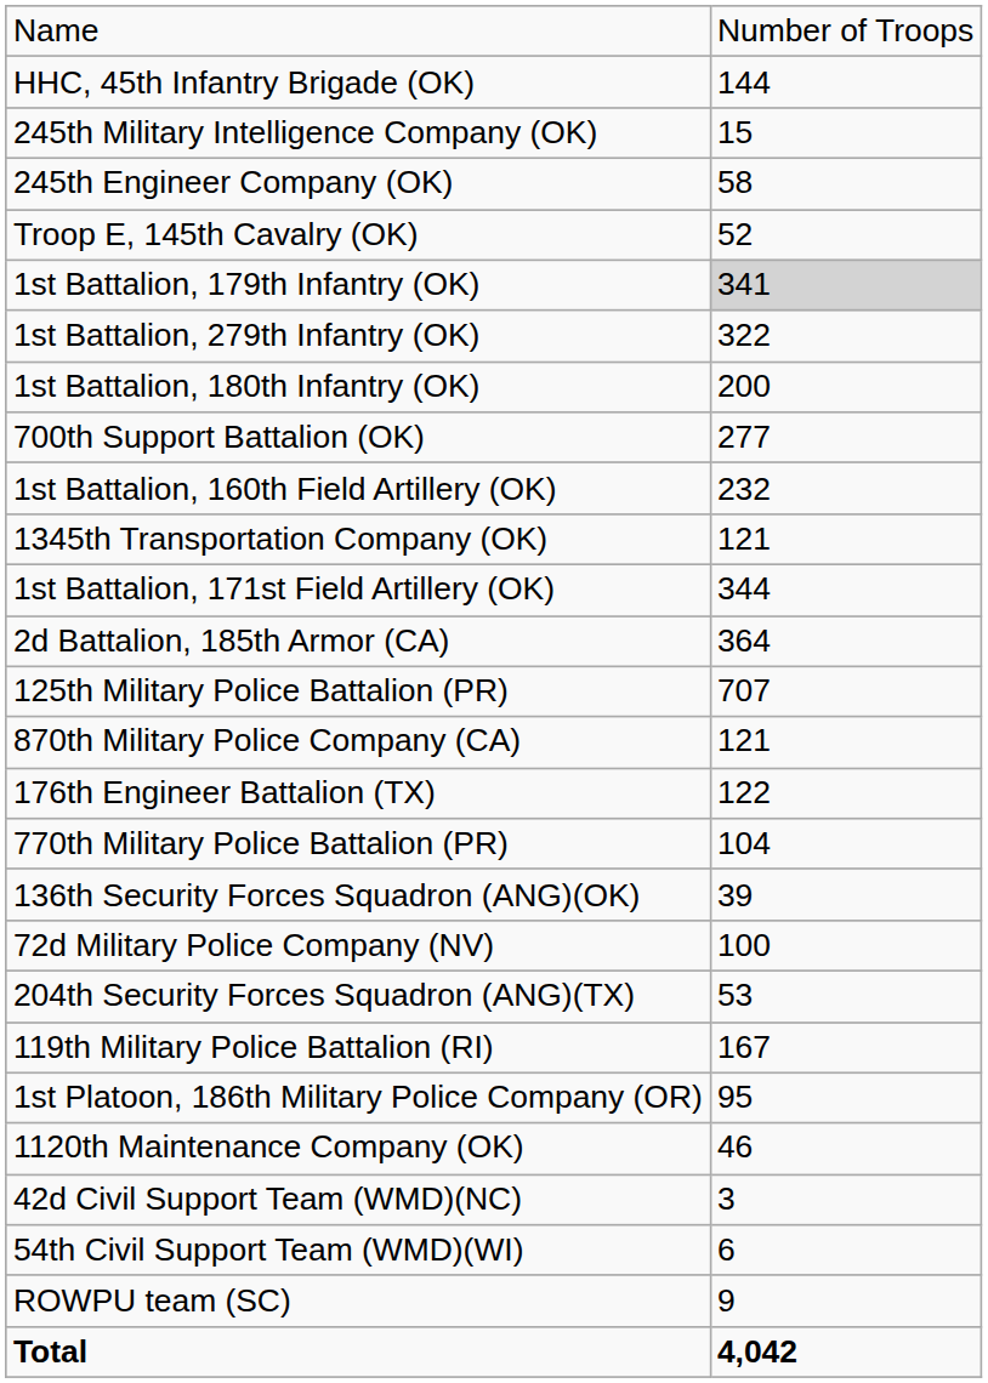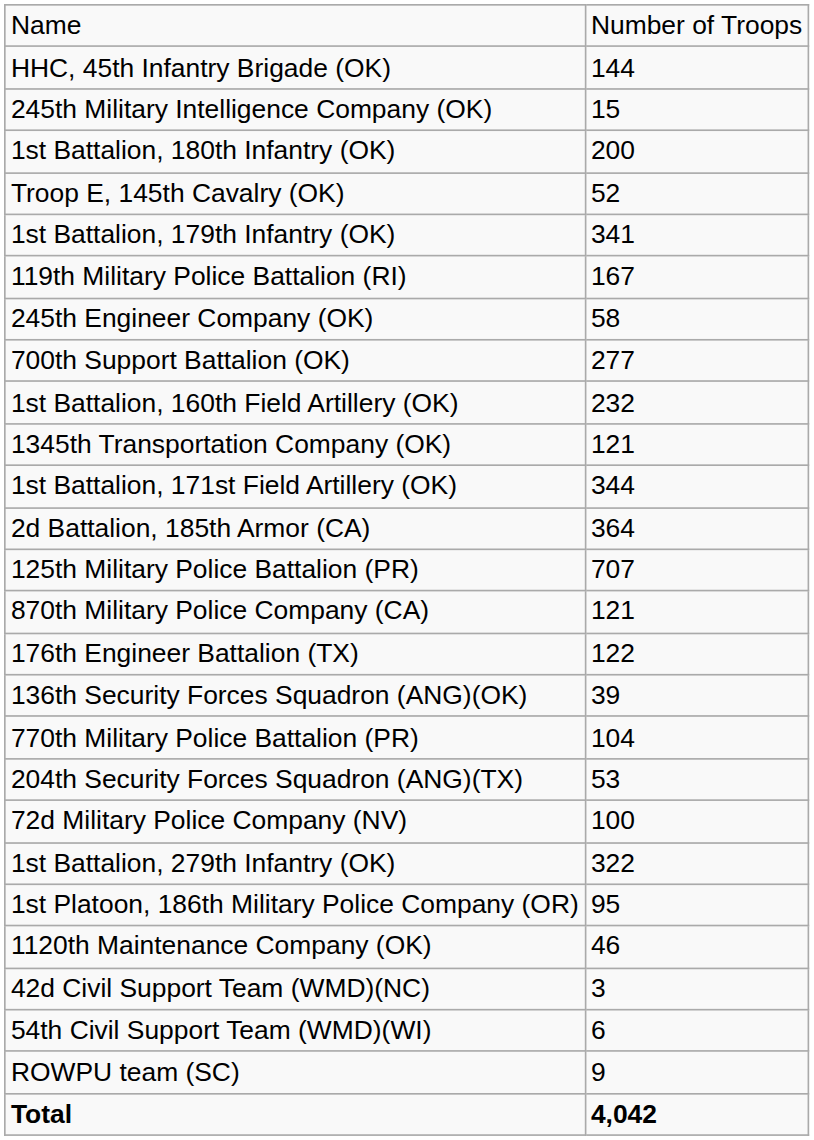rows swapped: 245th Engineer Company (OK) <-> 1st Battalion, 180th Infantry (OK)
1st Battalion, 179th Infantry (OK) | column 2: lightgrey background -> no background
rows swapped: 1st Battalion, 279th Infantry (OK) <-> 119th Military Police Battalion (RI)
rows swapped: 770th Military Police Battalion (PR) <-> 136th Security Forces Squadron (ANG)(OK)
rows swapped: 204th Security Forces Squadron (ANG)(TX) <-> 72d Military Police Company (NV)
